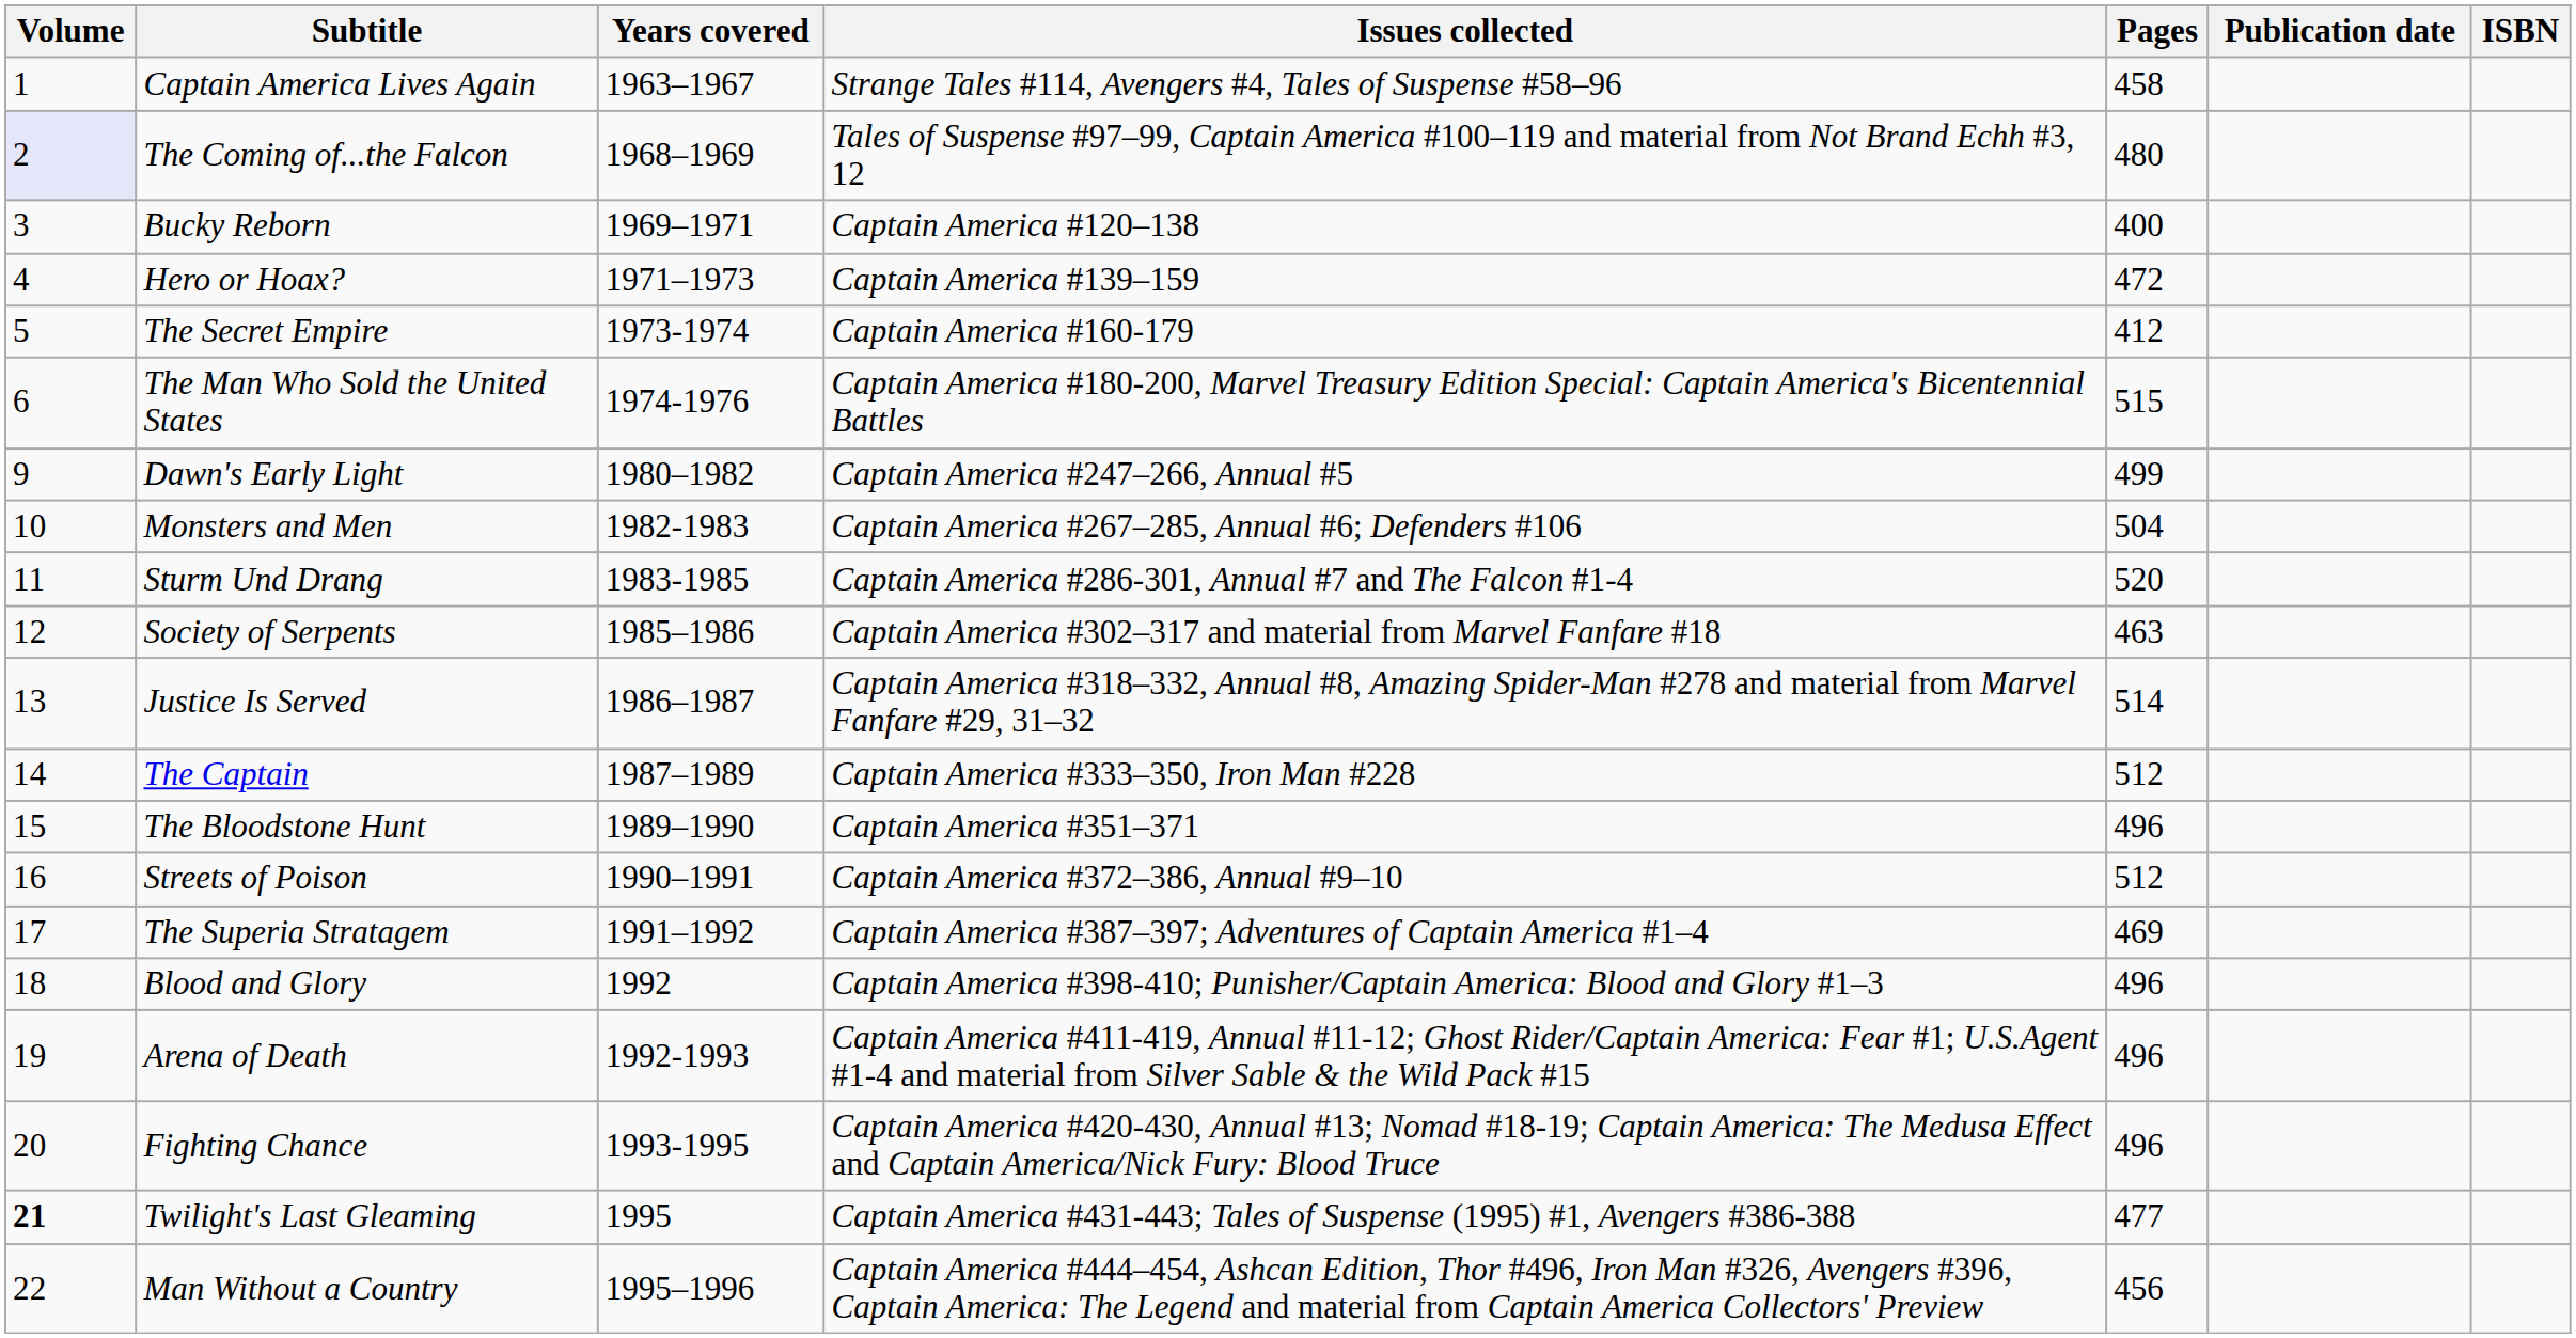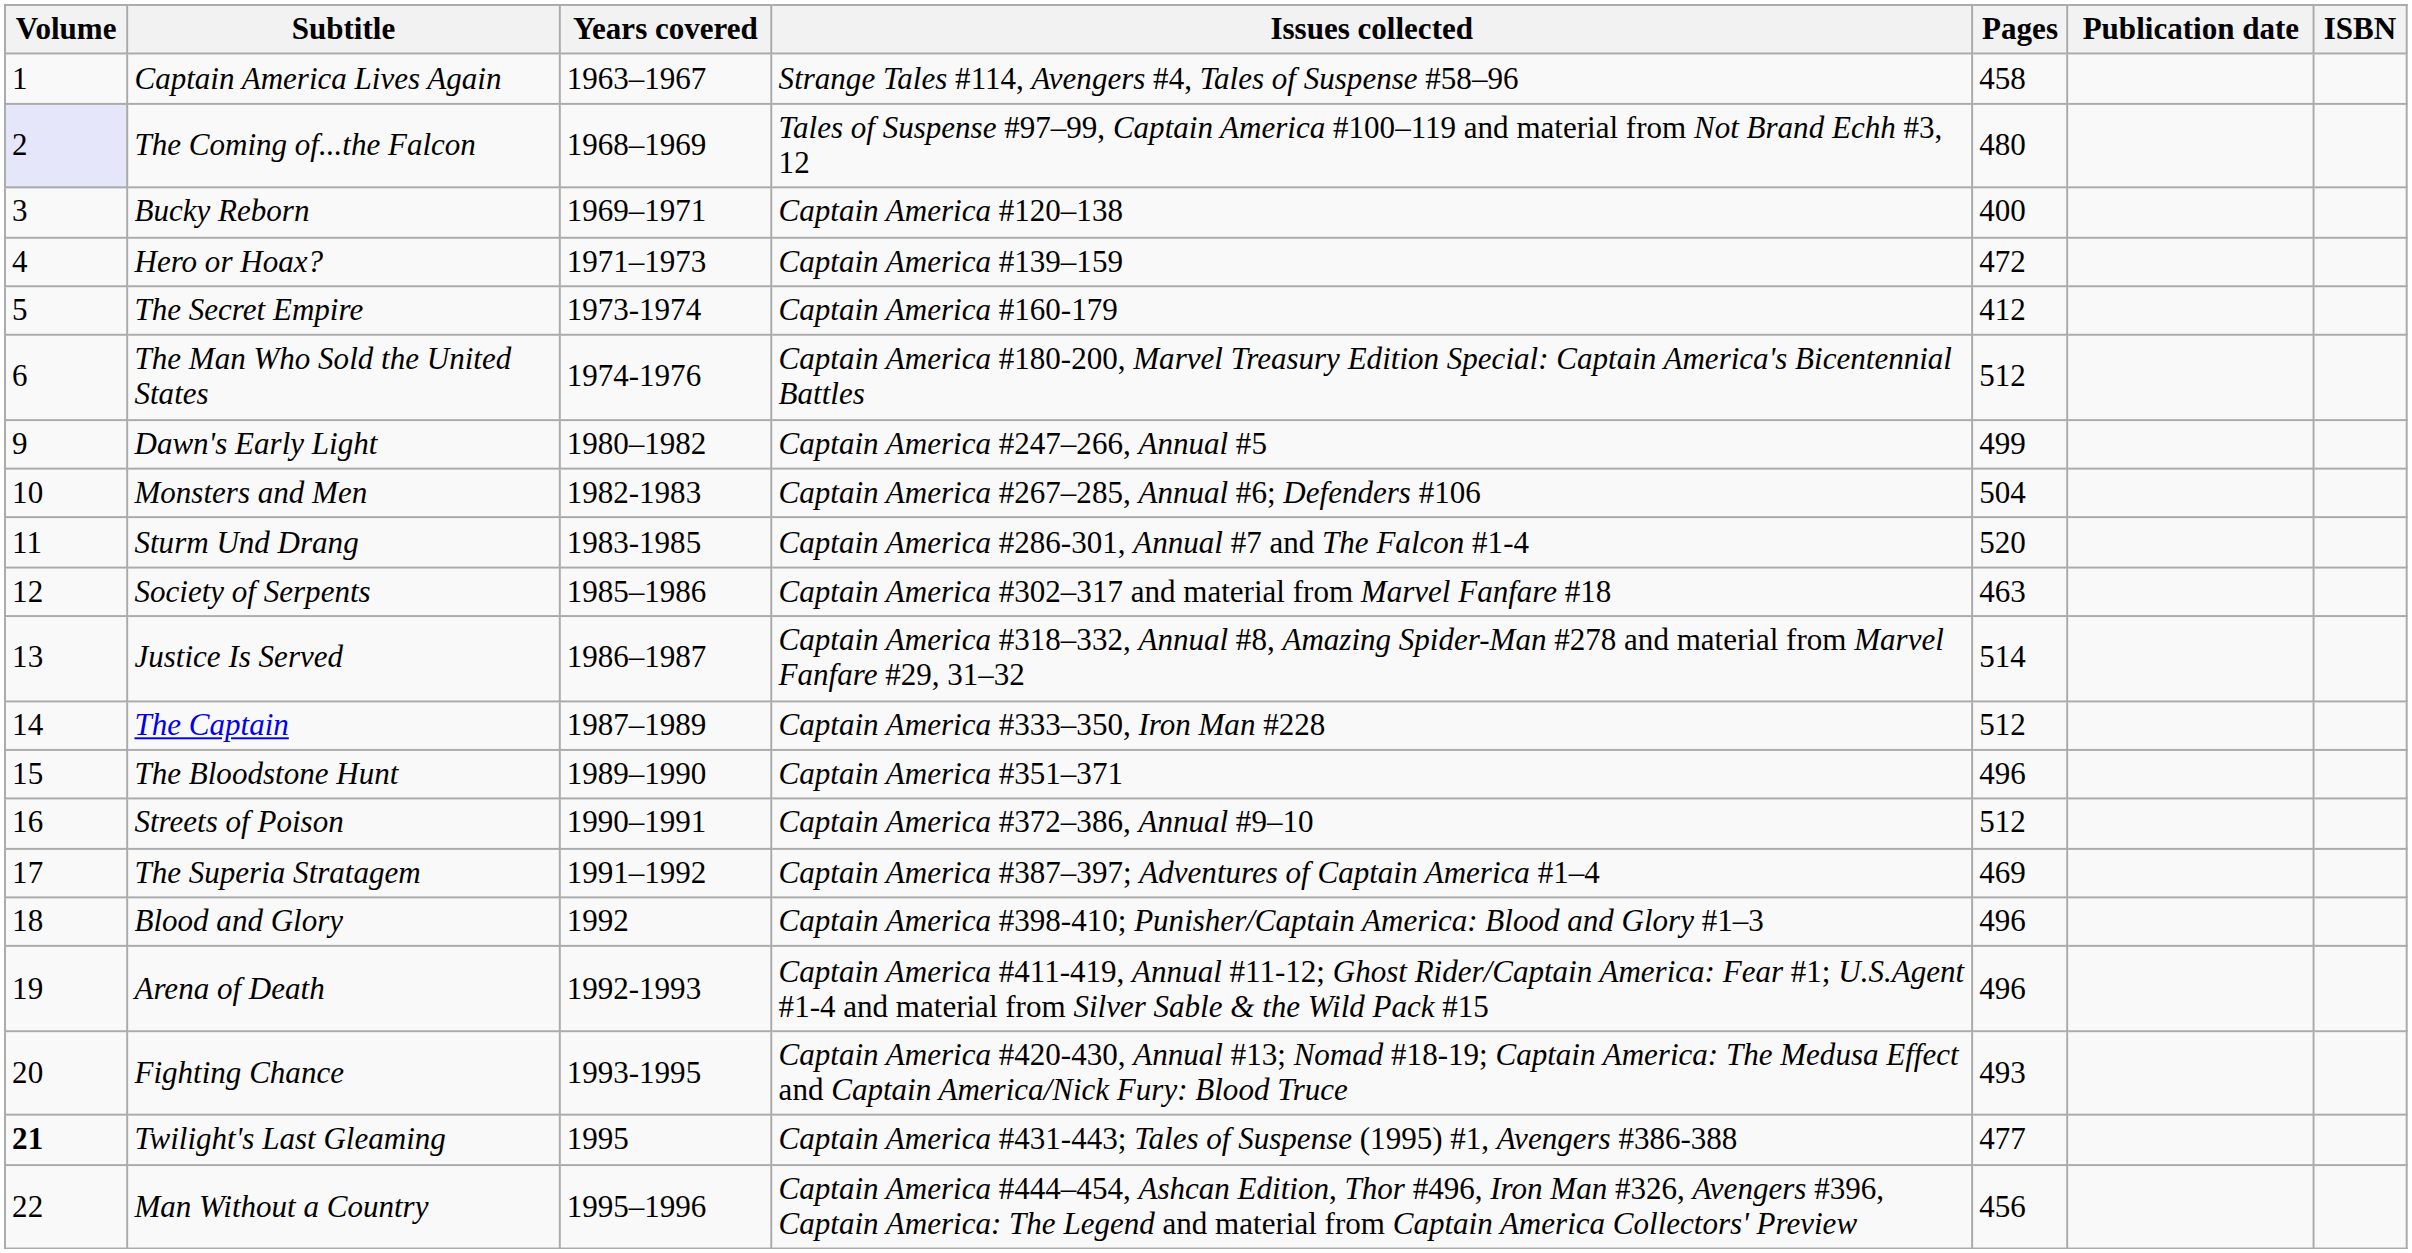The Man Who Sold the United States | Pages: 515 -> 512
Fighting Chance | Pages: 496 -> 493
